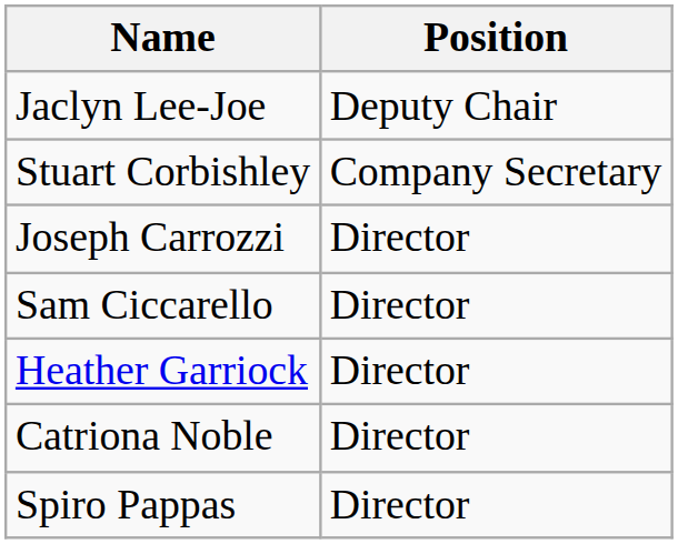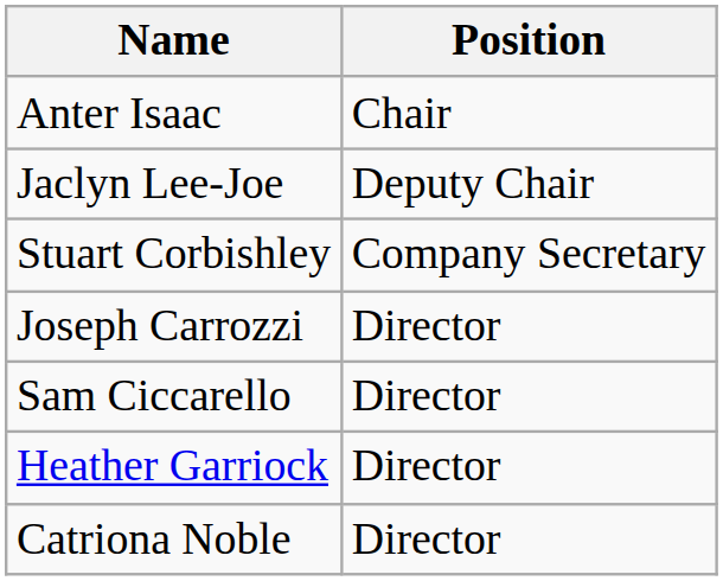+ row: Anter Isaac | Chair
- row: Spiro Pappas | Director
